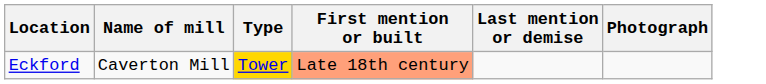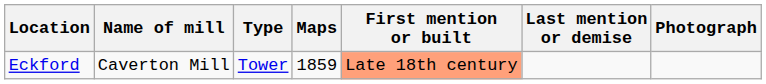+ column: Maps | 1859
Eckford | Type: gold background -> no background
